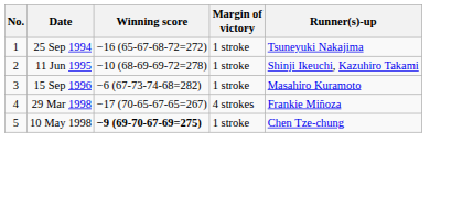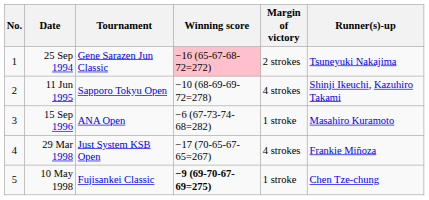+ column: Tournament | Gene Sarazen Jun Classic | Sapporo Tokyu Open | ANA Open | Just System KSB Open | Fujisankei Classic
25 Sep 1994 | Winning score: no background -> pink background
25 Sep 1994 | Margin of victory: 1 stroke -> 2 strokes
11 Jun 1995 | Margin of victory: 1 stroke -> 4 strokes
